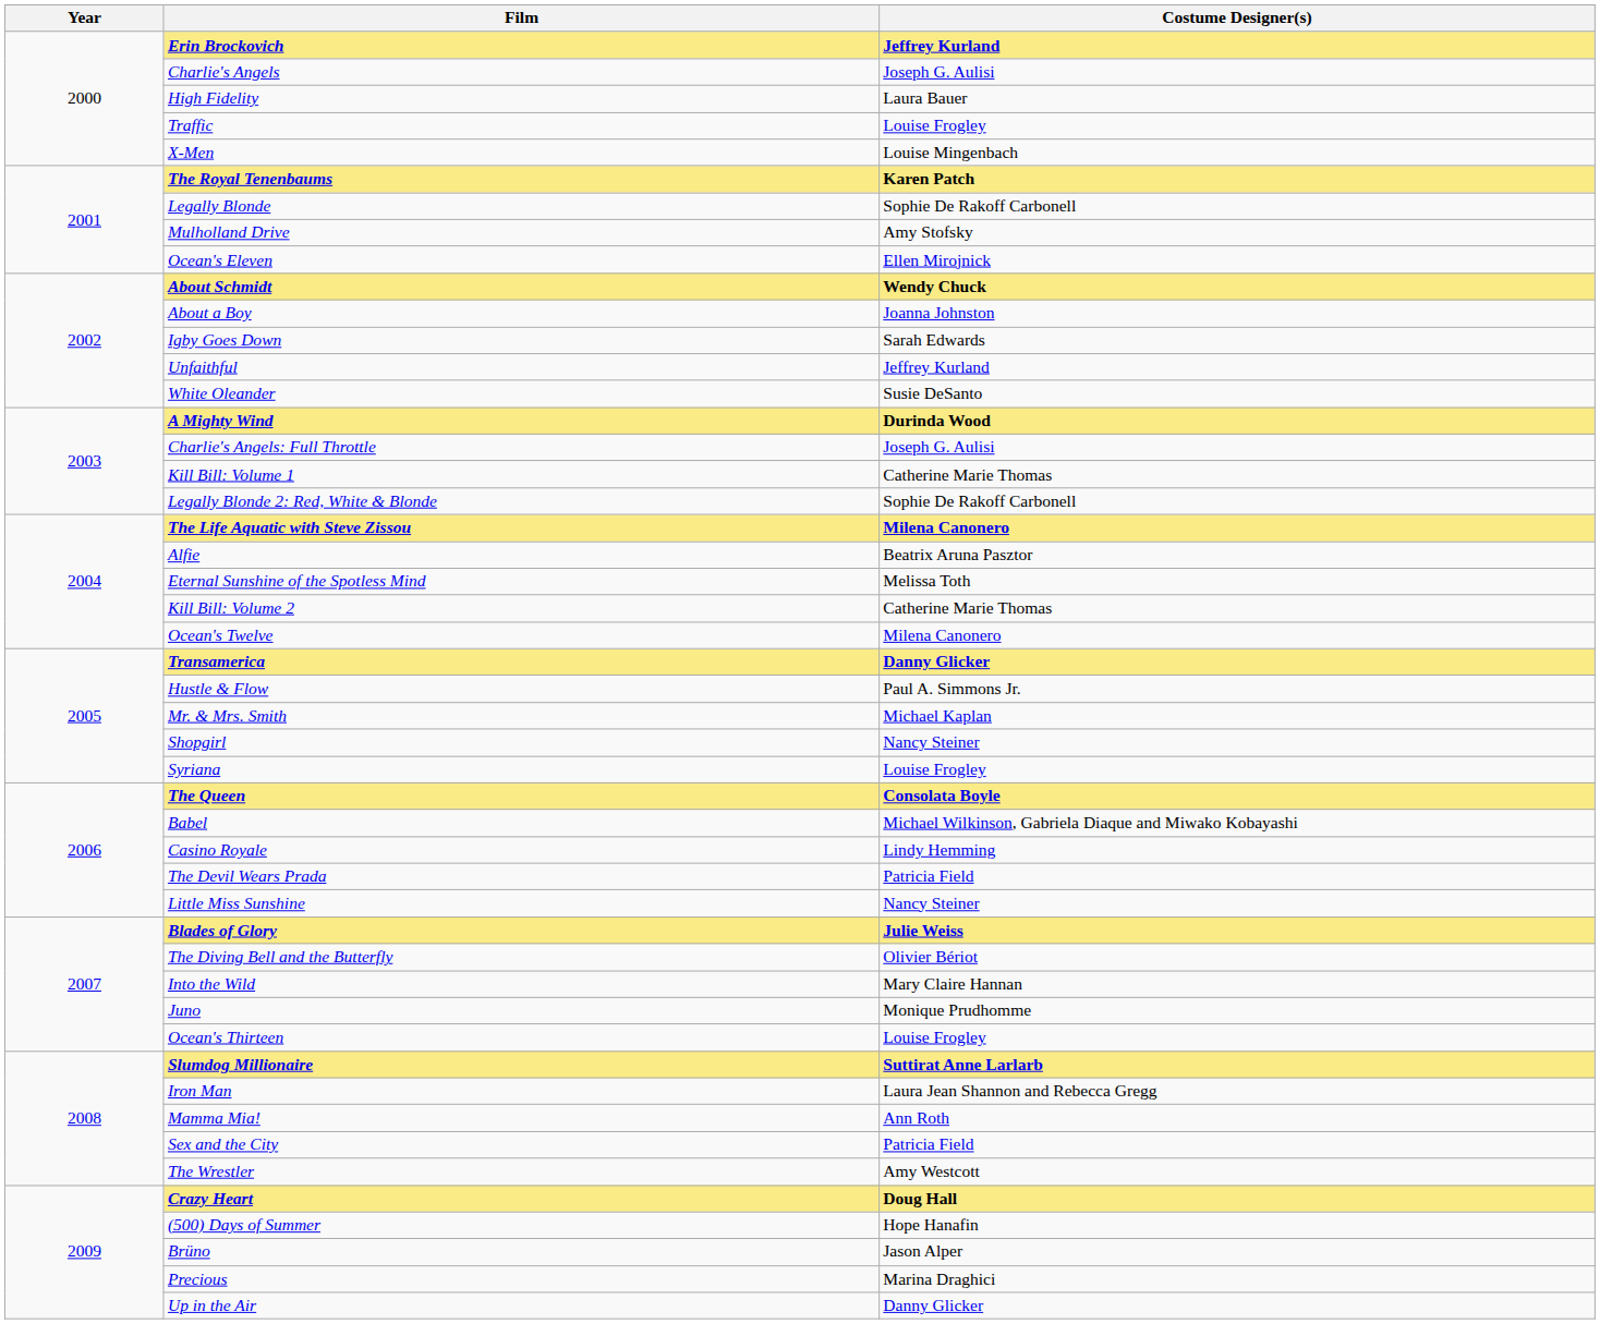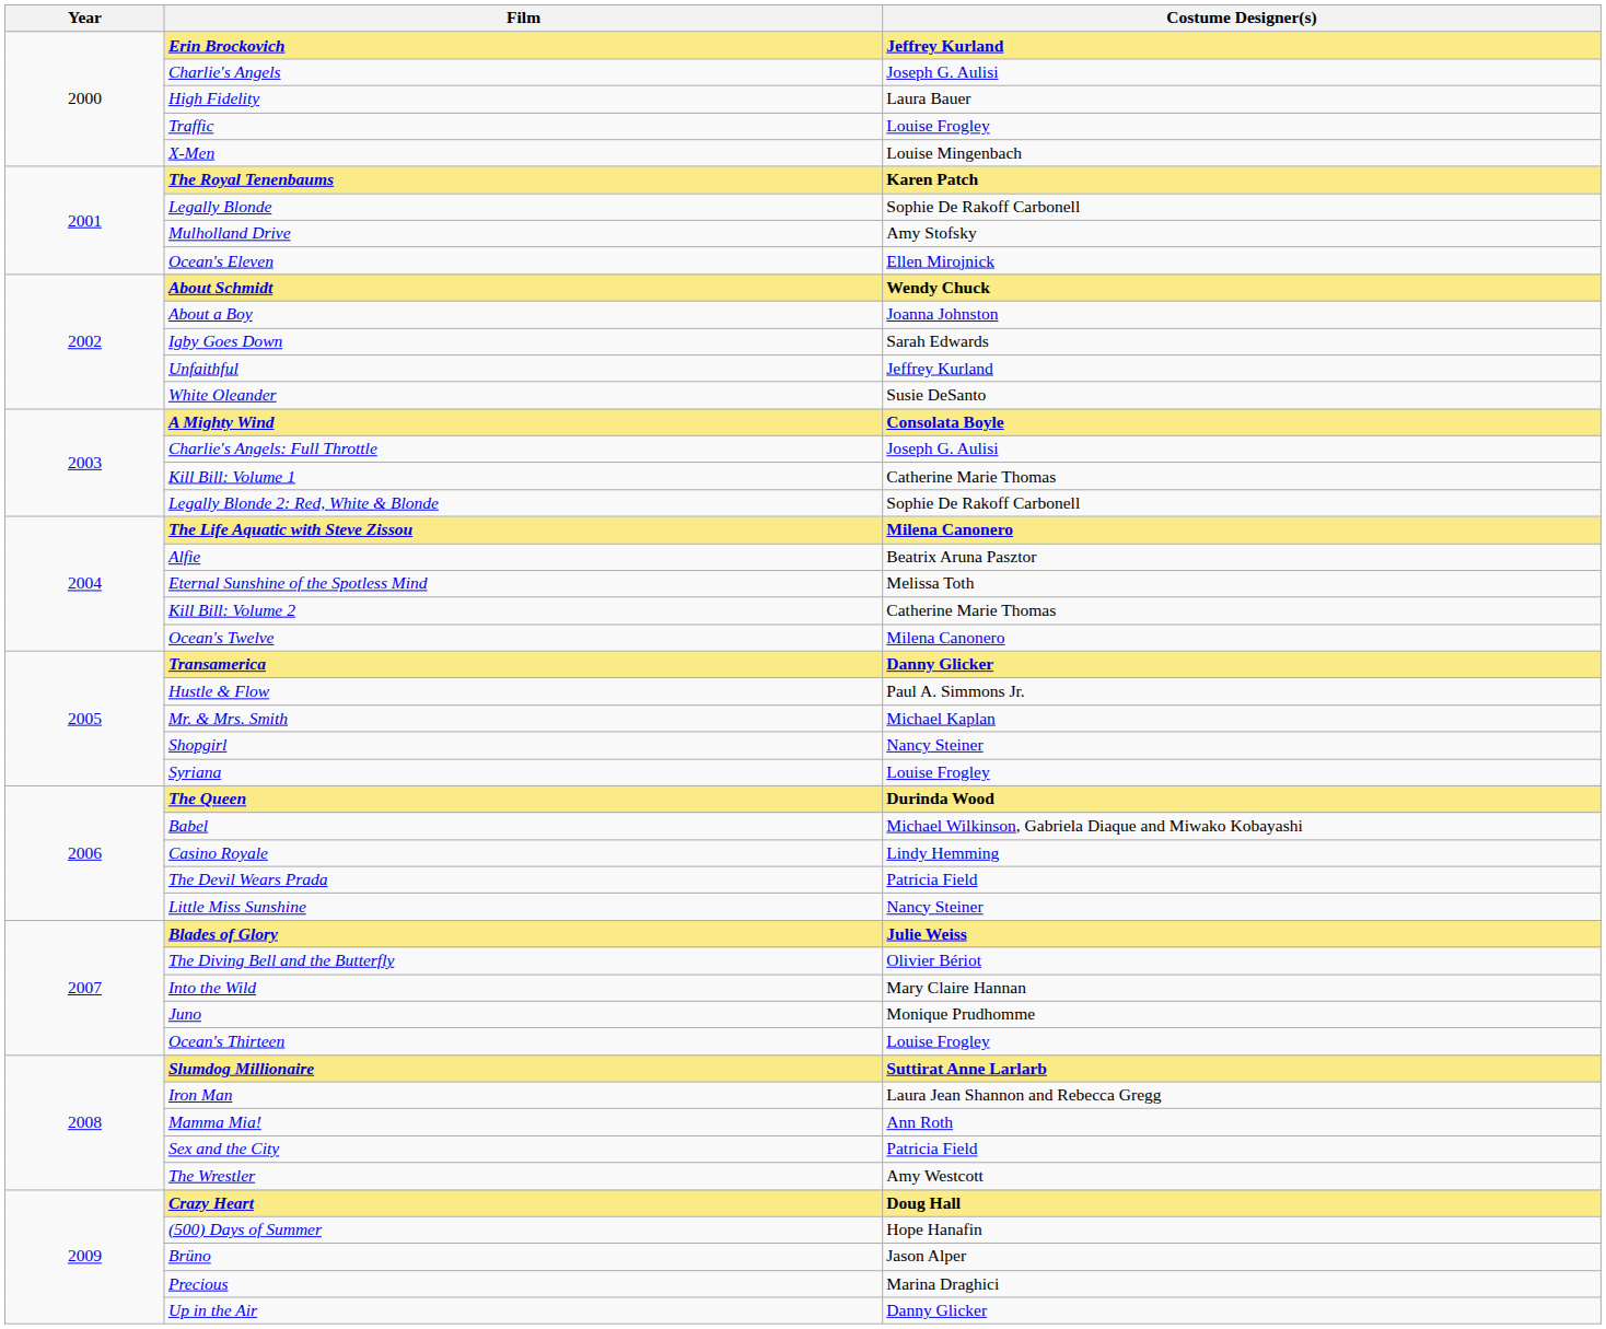A Mighty Wind | Costume Designer(s): Durinda Wood -> Consolata Boyle
The Queen | Costume Designer(s): Consolata Boyle -> Durinda Wood
